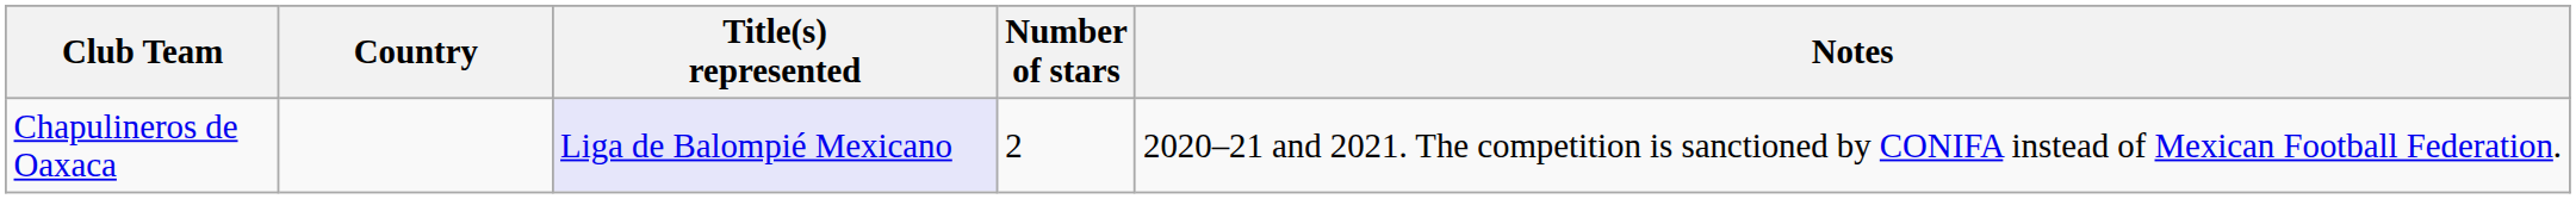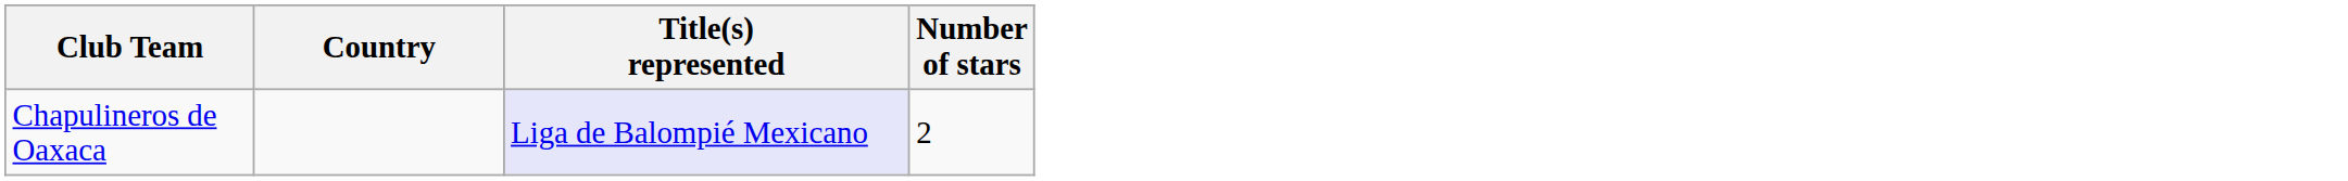- column: Notes | 2020–21 and 2021. The competition is sanctioned by CONIFA instead of Mexican Football Federation.
